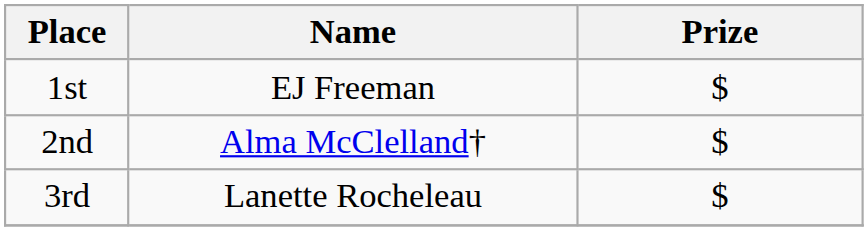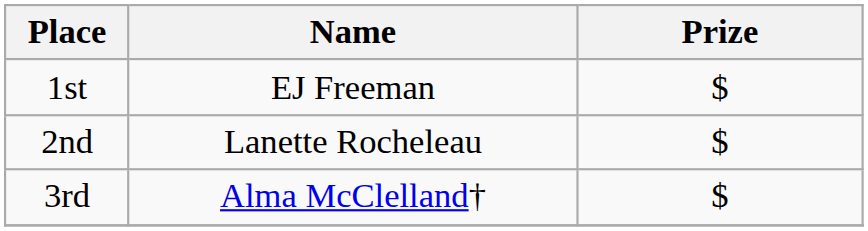2nd | Name: Alma McClelland† -> Lanette Rocheleau
3rd | Name: Lanette Rocheleau -> Alma McClelland†
